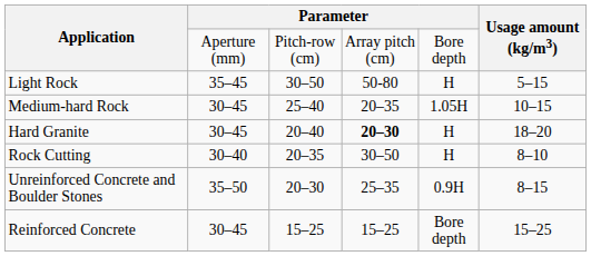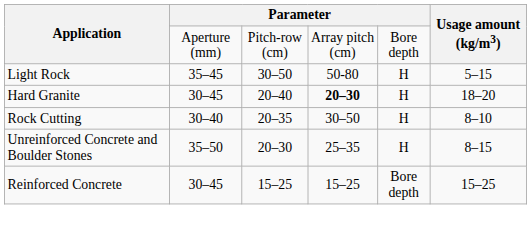- row: Medium-hard Rock | 30–45 | 25–40 | 20–35 | 1.05H | 10–15
Unreinforced Concrete and Boulder Stones | column 5: 0.9H -> H
